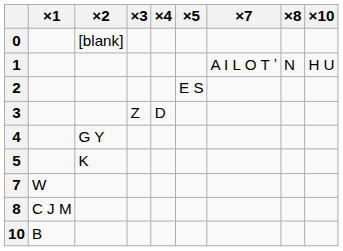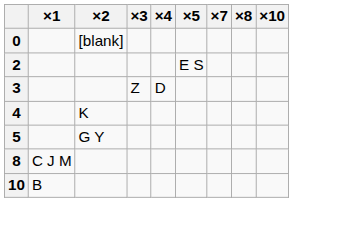- row: 1 | A I L O T ʼ | N | H U
4 | ×2: G Y -> K
5 | ×2: K -> G Y
- row: 7 | W
